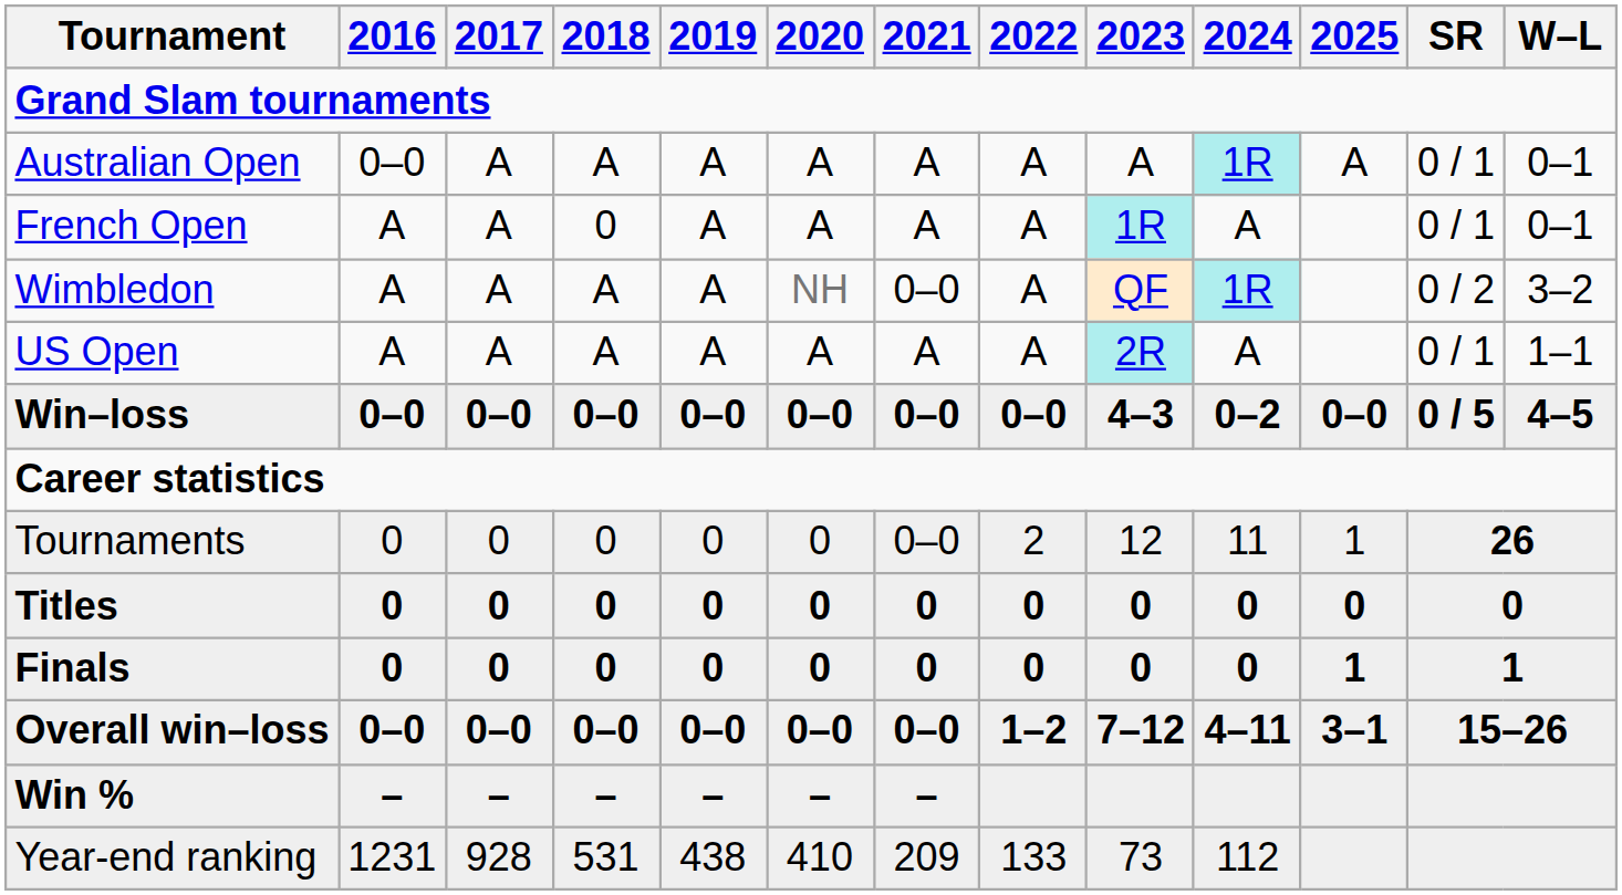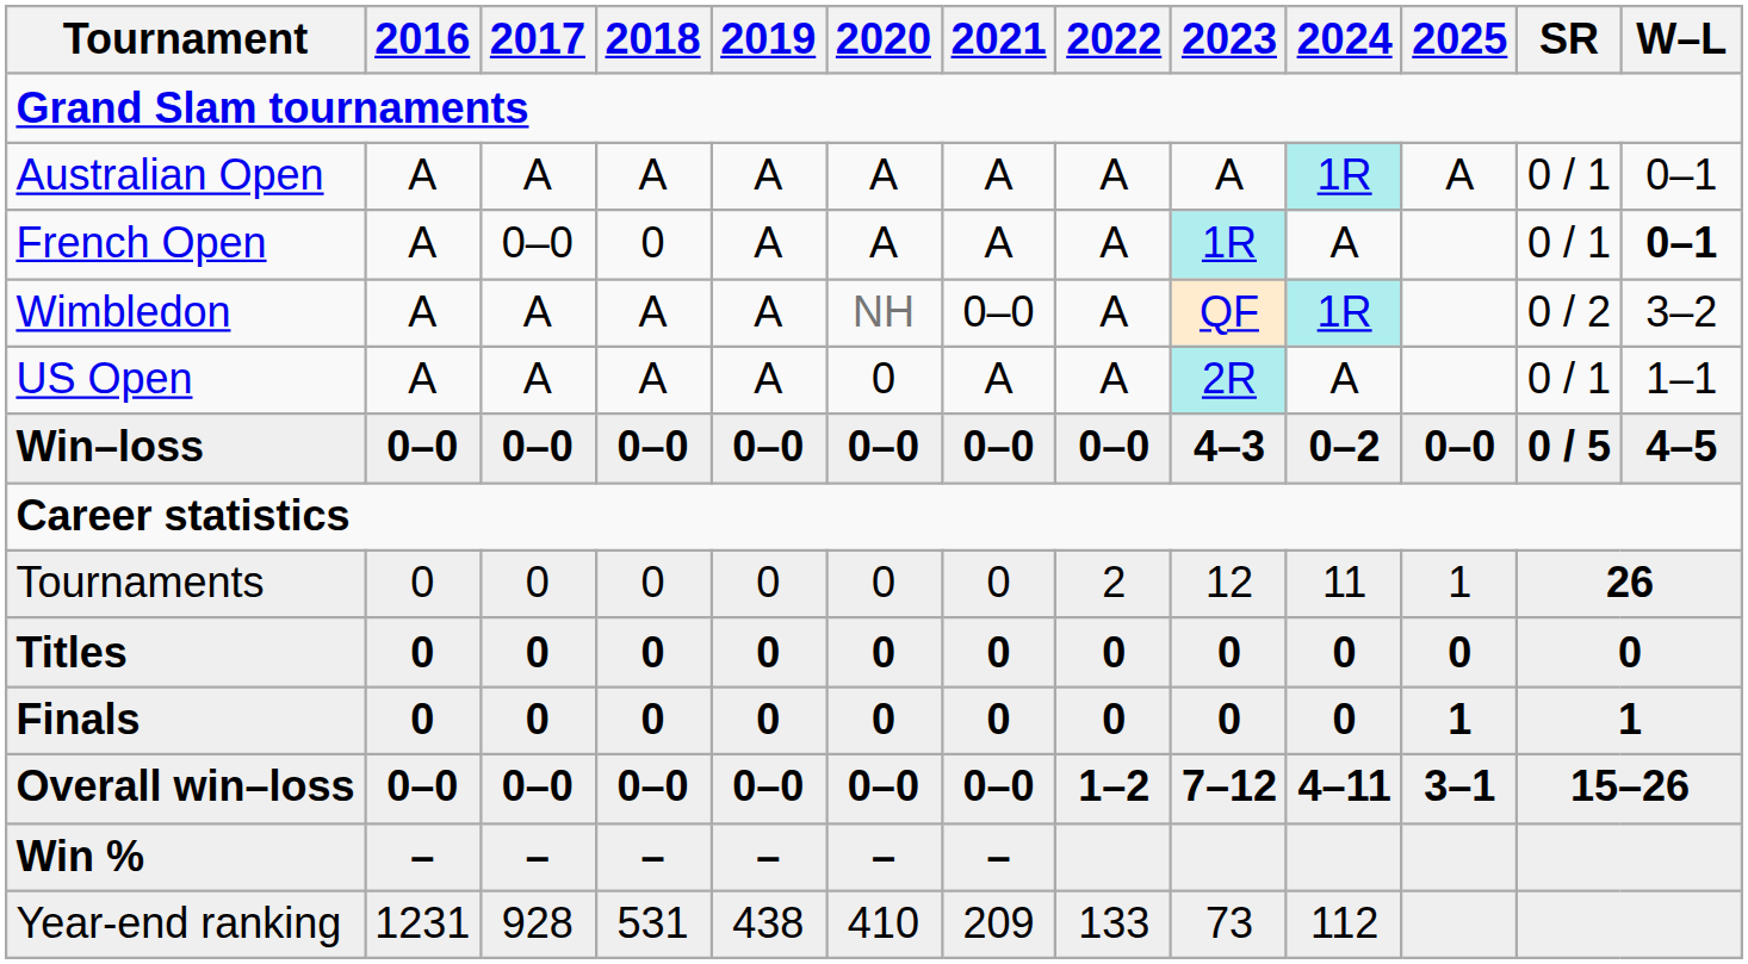Australian Open | 2016: 0–0 -> A
French Open | 2017: A -> 0–0
French Open | W–L: normal -> bold
US Open | 2020: A -> 0
Tournaments | 2021: 0–0 -> 0
